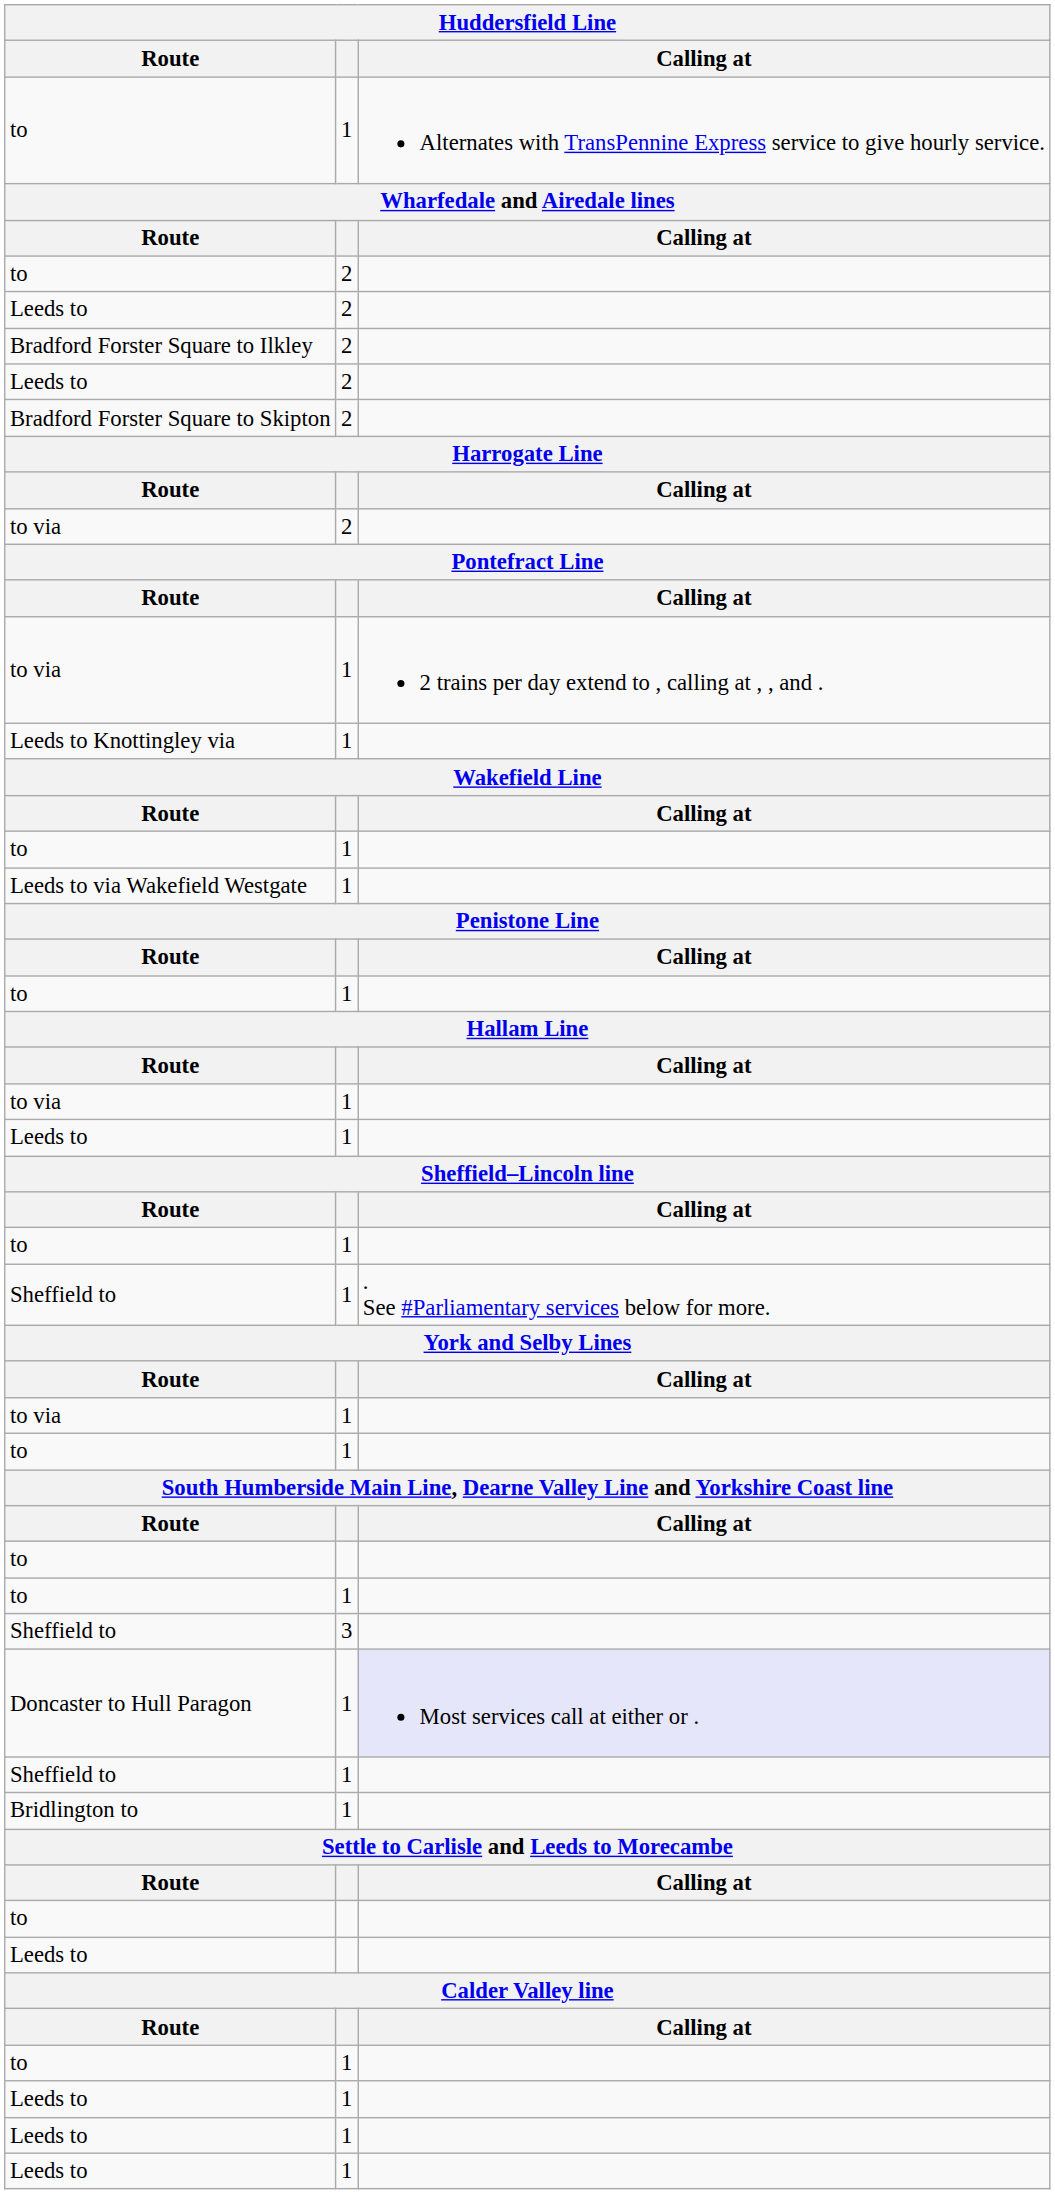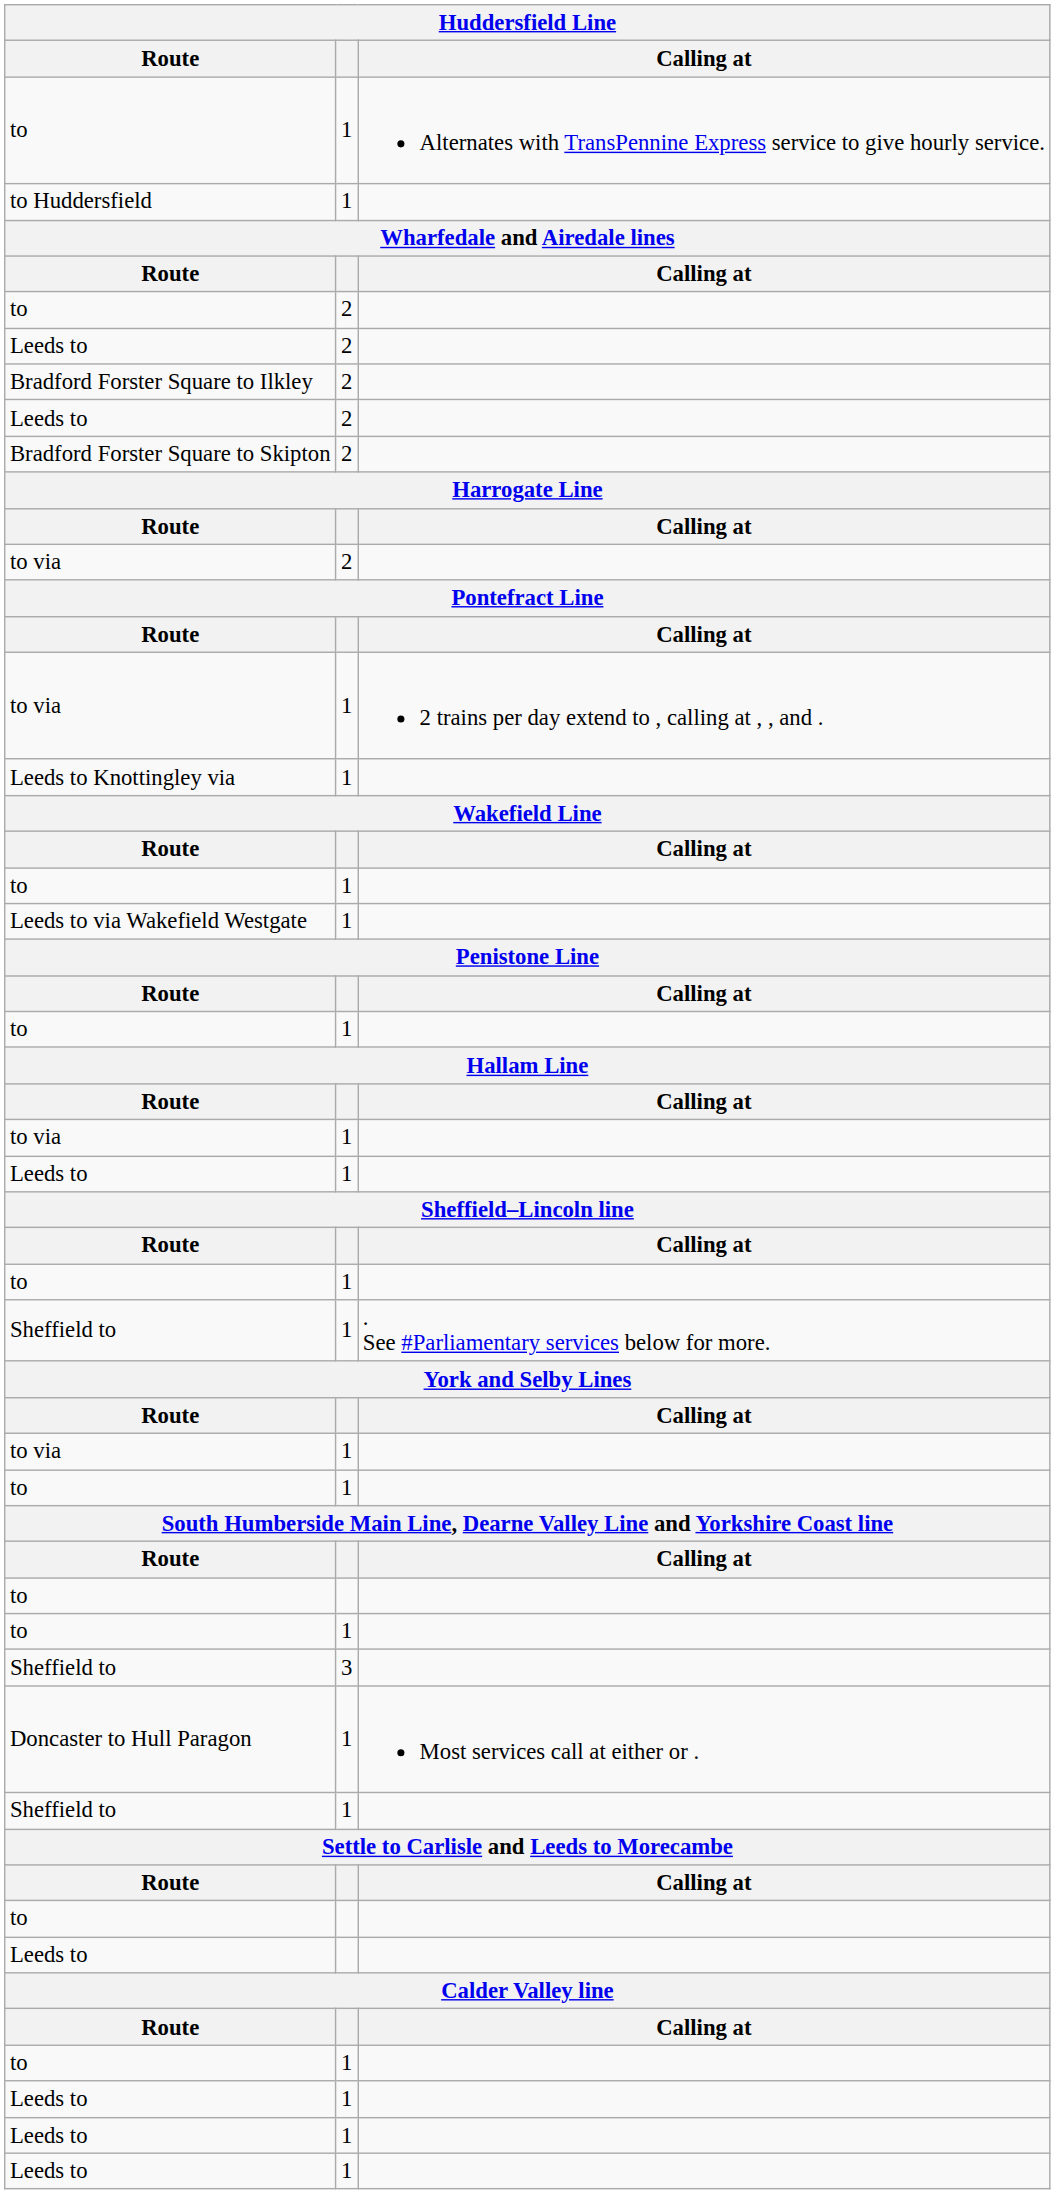+ row: to Huddersfield | 1
Doncaster to Hull Paragon | Calling at: lavender background -> no background
- row: Bridlington to | 1
